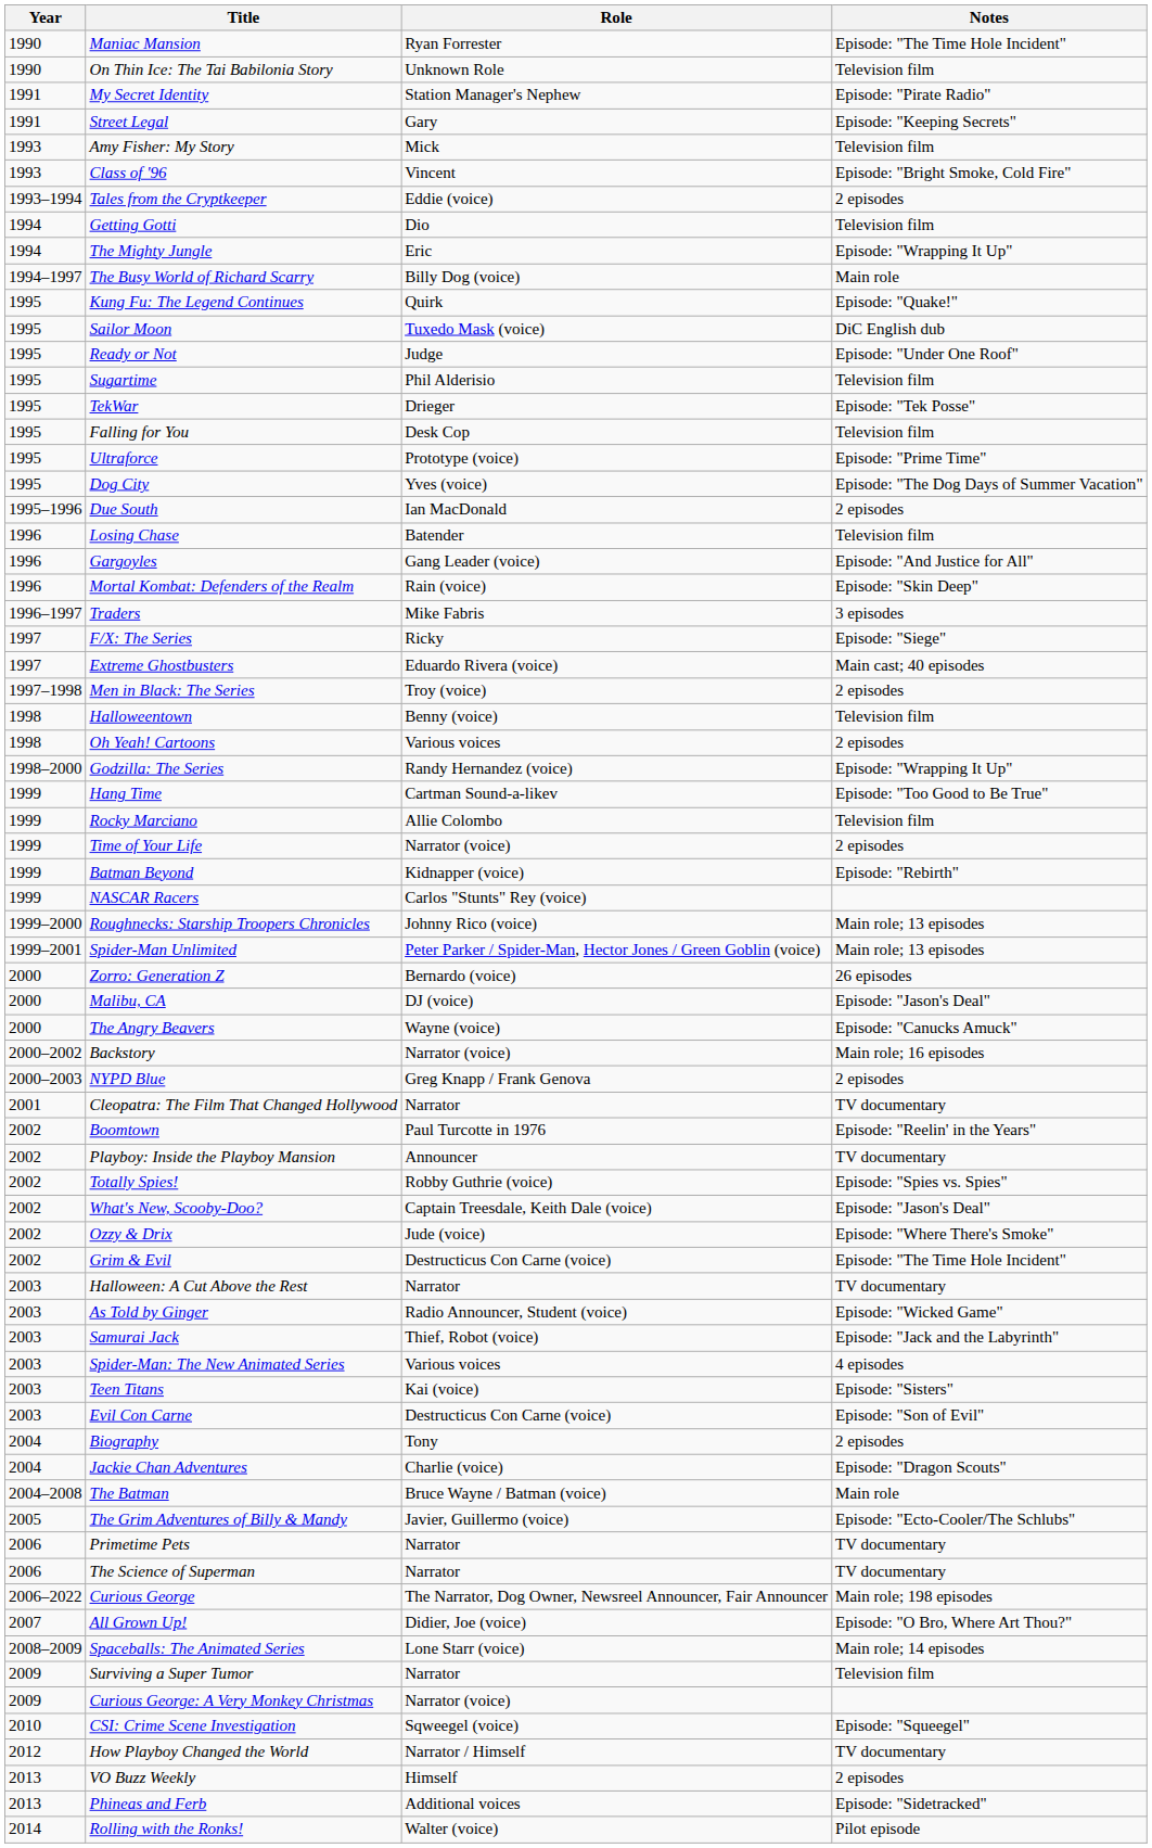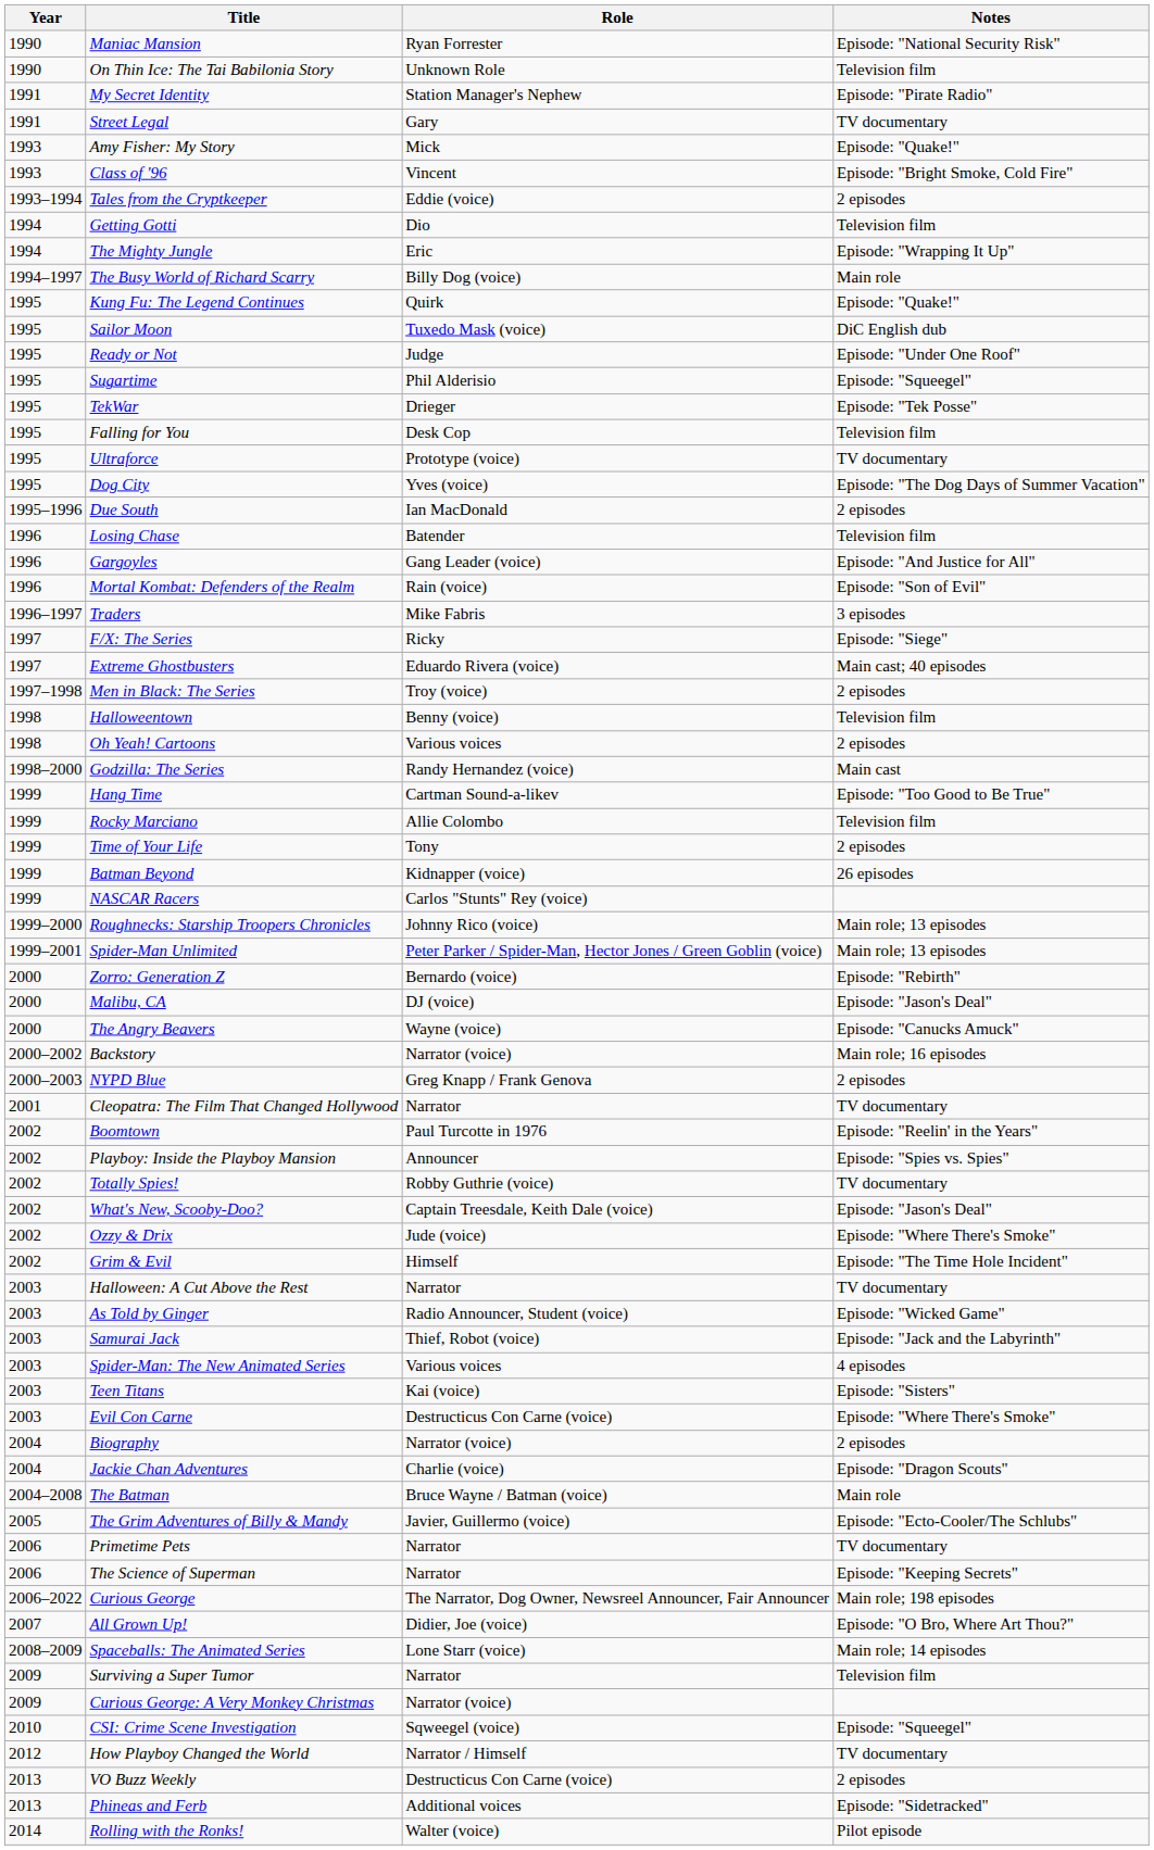Maniac Mansion | Notes: Episode: "The Time Hole Incident" -> Episode: "National Security Risk"
Street Legal | Notes: Episode: "Keeping Secrets" -> TV documentary
Amy Fisher: My Story | Notes: Television film -> Episode: "Quake!"
Sugartime | Notes: Television film -> Episode: "Squeegel"
Ultraforce | Notes: Episode: "Prime Time" -> TV documentary
Mortal Kombat: Defenders of the Realm | Notes: Episode: "Skin Deep" -> Episode: "Son of Evil"
Godzilla: The Series | Notes: Episode: "Wrapping It Up" -> Main cast
Time of Your Life | Role: Narrator (voice) -> Tony
Batman Beyond | Notes: Episode: "Rebirth" -> 26 episodes
Zorro: Generation Z | Notes: 26 episodes -> Episode: "Rebirth"
Playboy: Inside the Playboy Mansion | Notes: TV documentary -> Episode: "Spies vs. Spies"
Totally Spies! | Notes: Episode: "Spies vs. Spies" -> TV documentary
Grim & Evil | Role: Destructicus Con Carne (voice) -> Himself
Evil Con Carne | Notes: Episode: "Son of Evil" -> Episode: "Where There's Smoke"
Biography | Role: Tony -> Narrator (voice)
The Science of Superman | Notes: TV documentary -> Episode: "Keeping Secrets"
VO Buzz Weekly | Role: Himself -> Destructicus Con Carne (voice)
